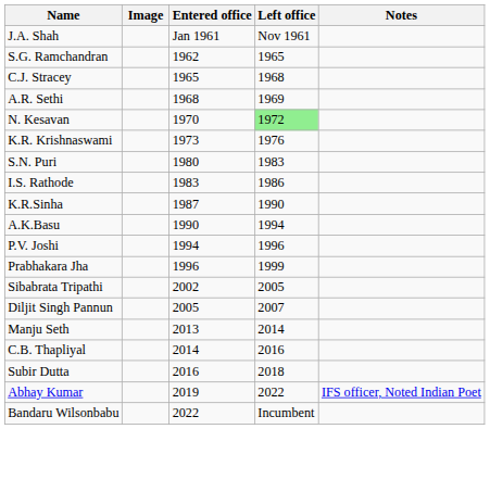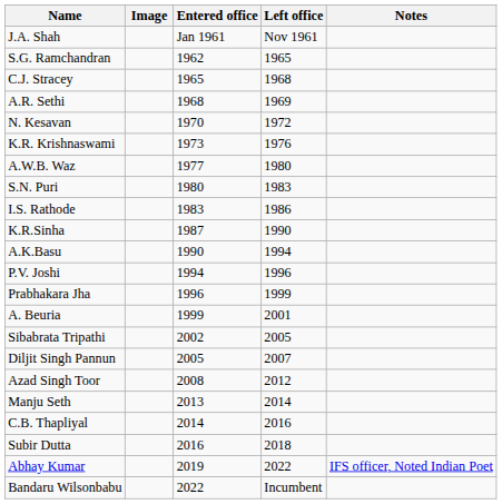N. Kesavan | Left office: lightgreen background -> no background
+ row: A.W.B. Waz | 1977 | 1980
+ row: A. Beuria | 1999 | 2001
+ row: Azad Singh Toor | 2008 | 2012
